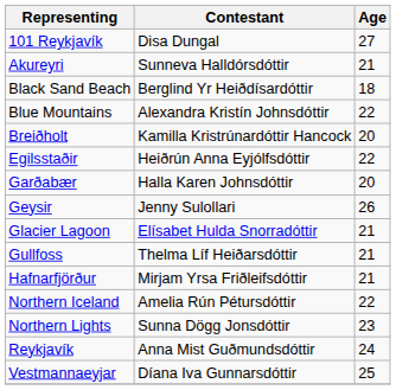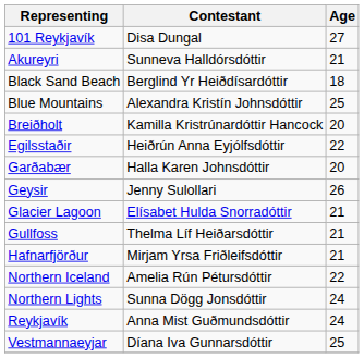Blue Mountains | Age: 22 -> 25
Northern Lights | Age: 23 -> 24
